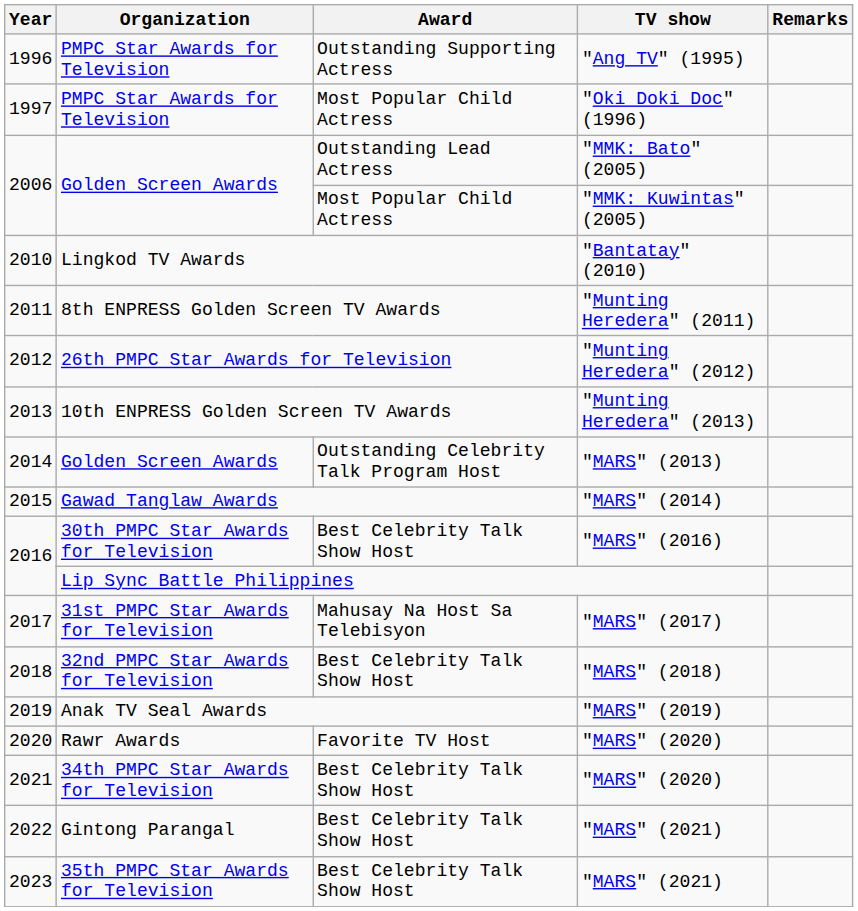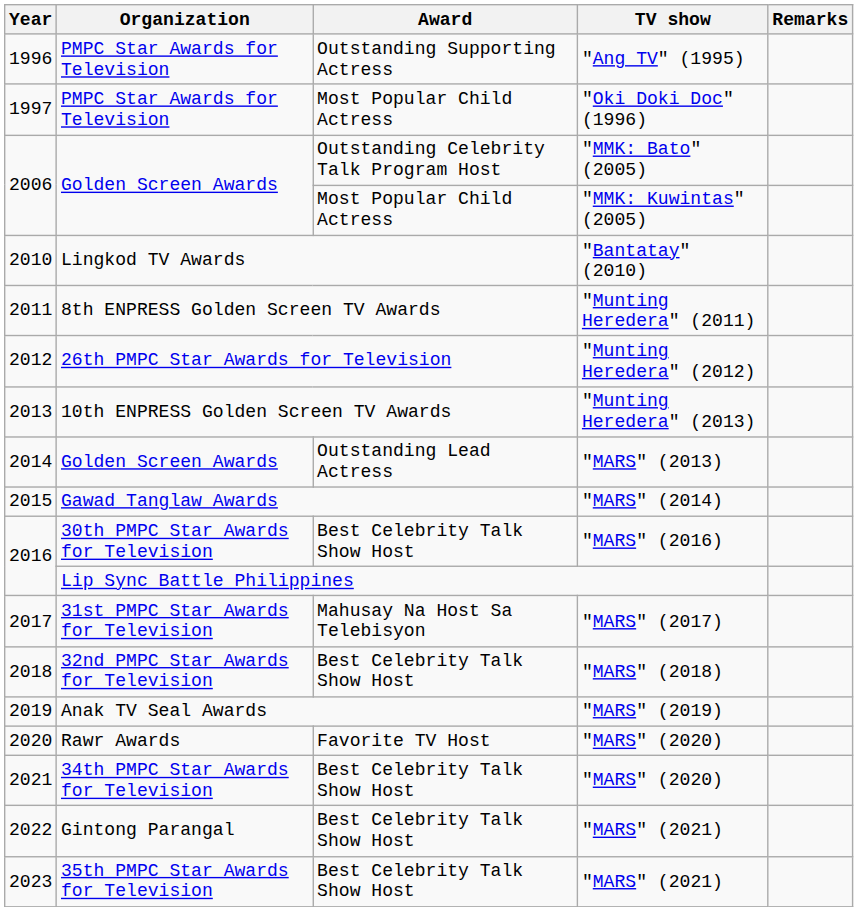2006 / "MMK: Bato" (2005) | Award: Outstanding Lead Actress -> Outstanding Celebrity Talk Program Host
2014 | Award: Outstanding Celebrity Talk Program Host -> Outstanding Lead Actress
